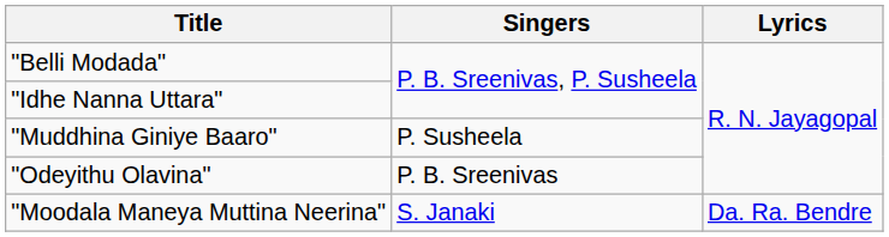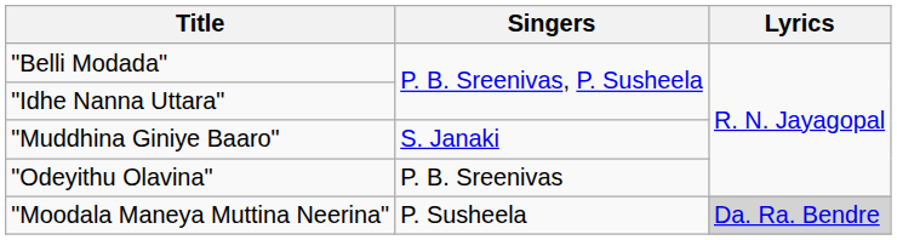"Muddhina Giniye Baaro" | Singers: P. Susheela -> S. Janaki
"Moodala Maneya Muttina Neerina" | Singers: S. Janaki -> P. Susheela
"Moodala Maneya Muttina Neerina" | Lyrics: no background -> lightgrey background
